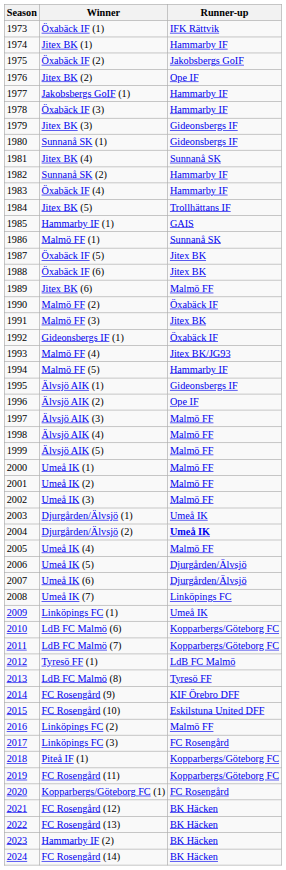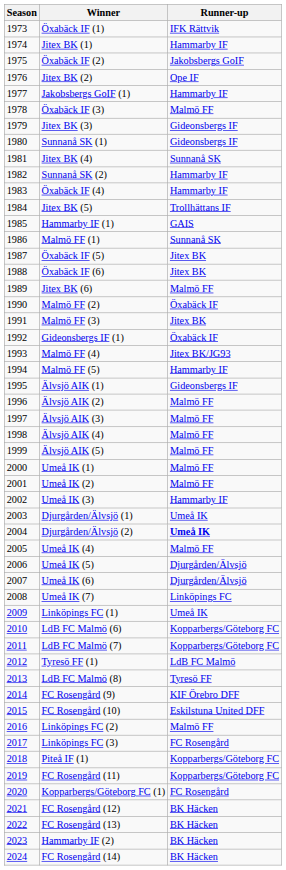Öxabäck IF (3) | Runner-up: Hammarby IF -> Malmö FF
Älvsjö AIK (2) | Runner-up: Ope IF -> Malmö FF
Umeå IK (3) | Runner-up: Malmö FF -> Hammarby IF
